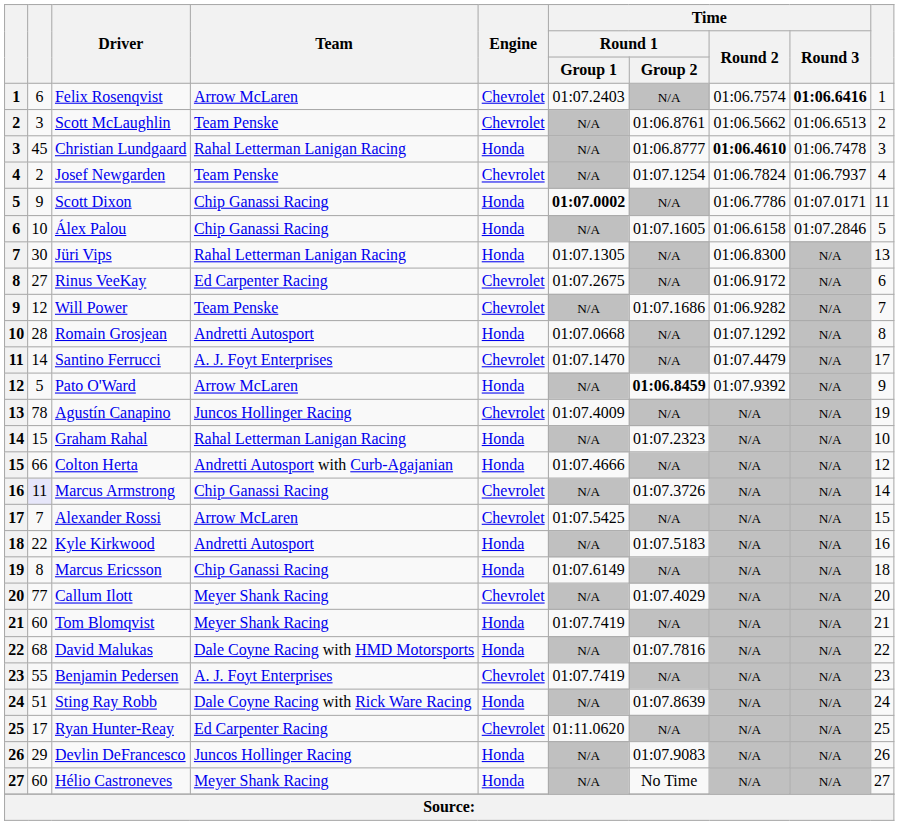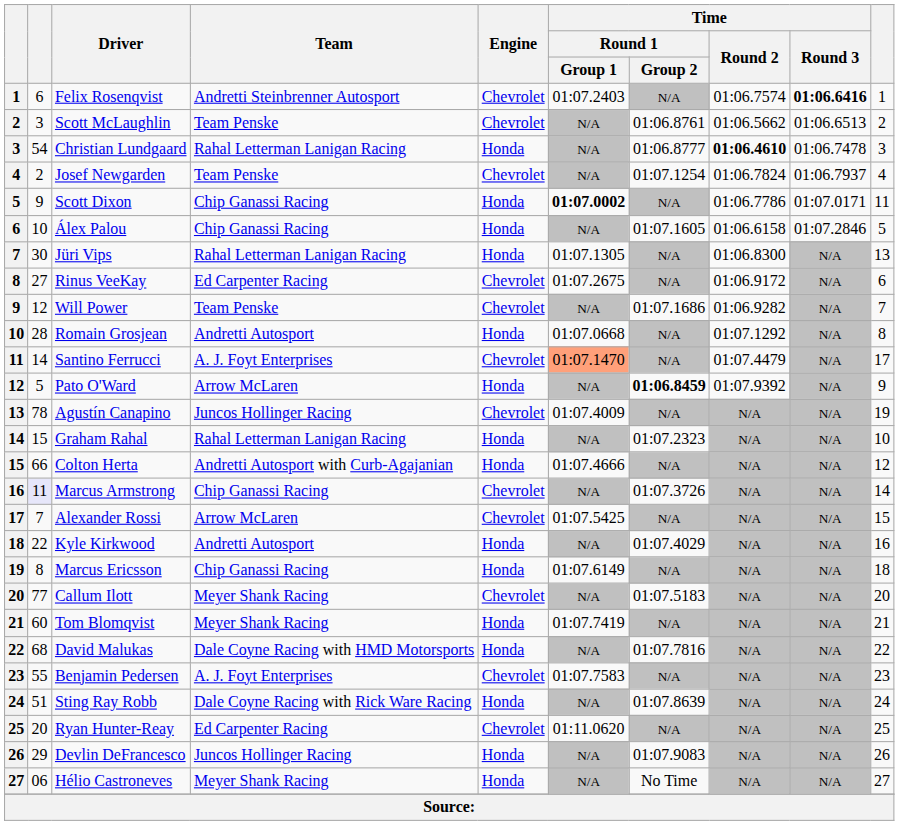Felix Rosenqvist | Team: Arrow McLaren -> Andretti Steinbrenner Autosport
Christian Lundgaard | column 2: 45 -> 54
Santino Ferrucci | Time / Round 1 / Group 1: no background -> lightsalmon background
Kyle Kirkwood | Time / Round 1 / Group 2: 01:07.5183 -> 01:07.4029
Callum Ilott | Time / Round 1 / Group 2: 01:07.4029 -> 01:07.5183
Benjamin Pedersen | Time / Round 1 / Group 1: 01:07.7419 -> 01:07.7583
Ryan Hunter-Reay | column 2: 17 -> 20
Hélio Castroneves | column 2: 60 -> 06
